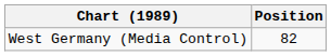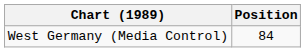West Germany (Media Control) | Position: 82 -> 84
